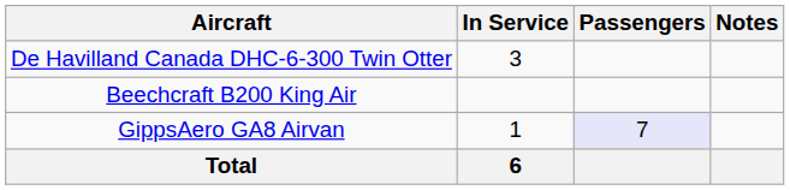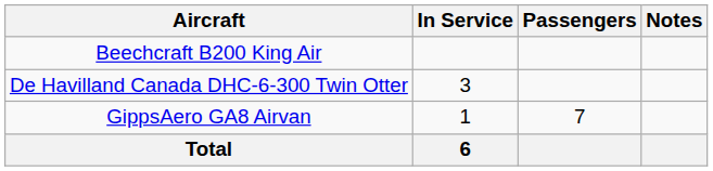rows swapped: De Havilland Canada DHC-6-300 Twin Otter <-> Beechcraft B200 King Air
GippsAero GA8 Airvan | Passengers: lavender background -> no background
